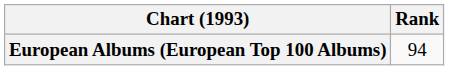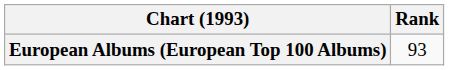European Albums (European Top 100 Albums) | Rank: 94 -> 93
